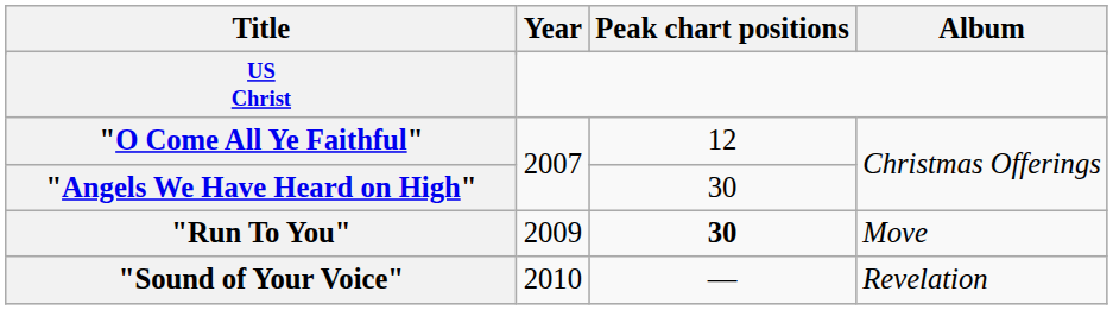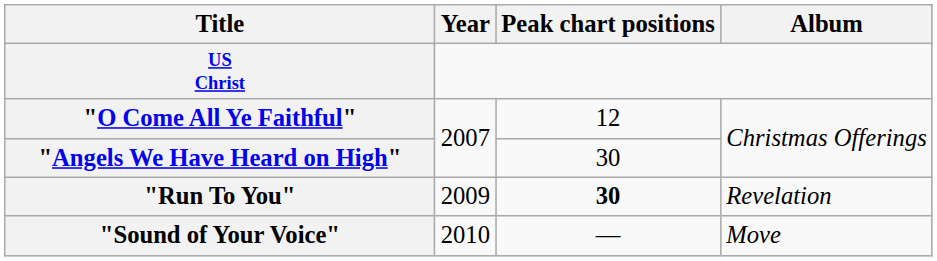"Run To You" | Album: Move -> Revelation
"Sound of Your Voice" | Album: Revelation -> Move
